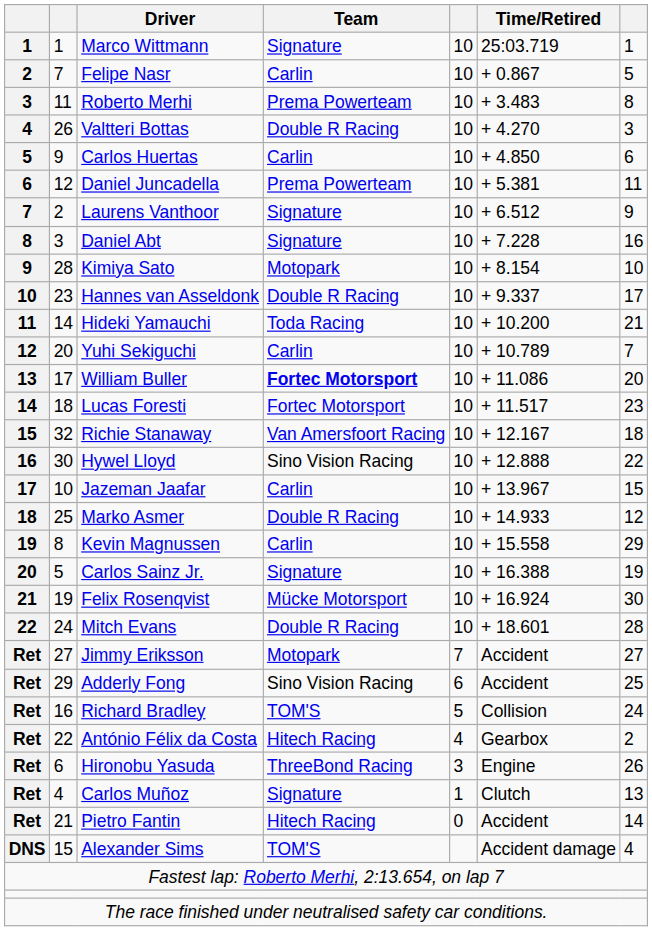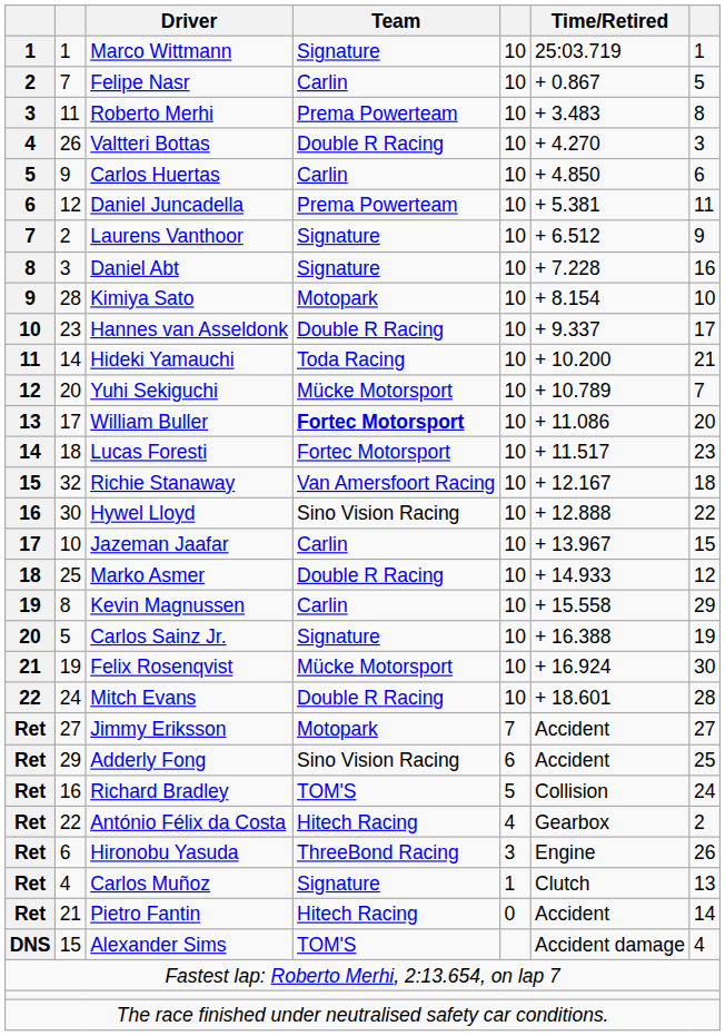Yuhi Sekiguchi | Team: Carlin -> Mücke Motorsport
